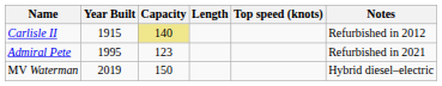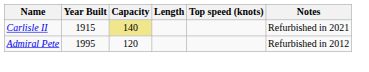Carlisle II | Notes: Refurbished in 2012 -> Refurbished in 2021
Admiral Pete | Capacity: 123 -> 120
Admiral Pete | Notes: Refurbished in 2021 -> Refurbished in 2012
- row: MV Waterman | 2019 | 150 | Hybrid diesel–electric
